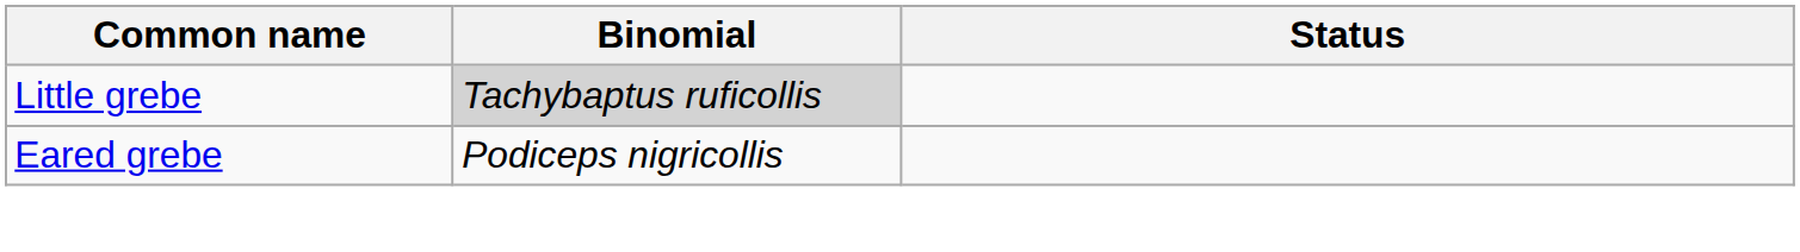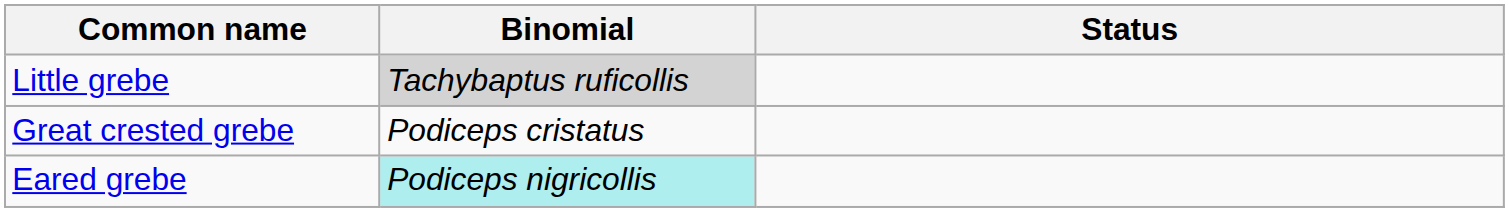+ row: Great crested grebe | Podiceps cristatus
Eared grebe | Binomial: no background -> paleturquoise background
